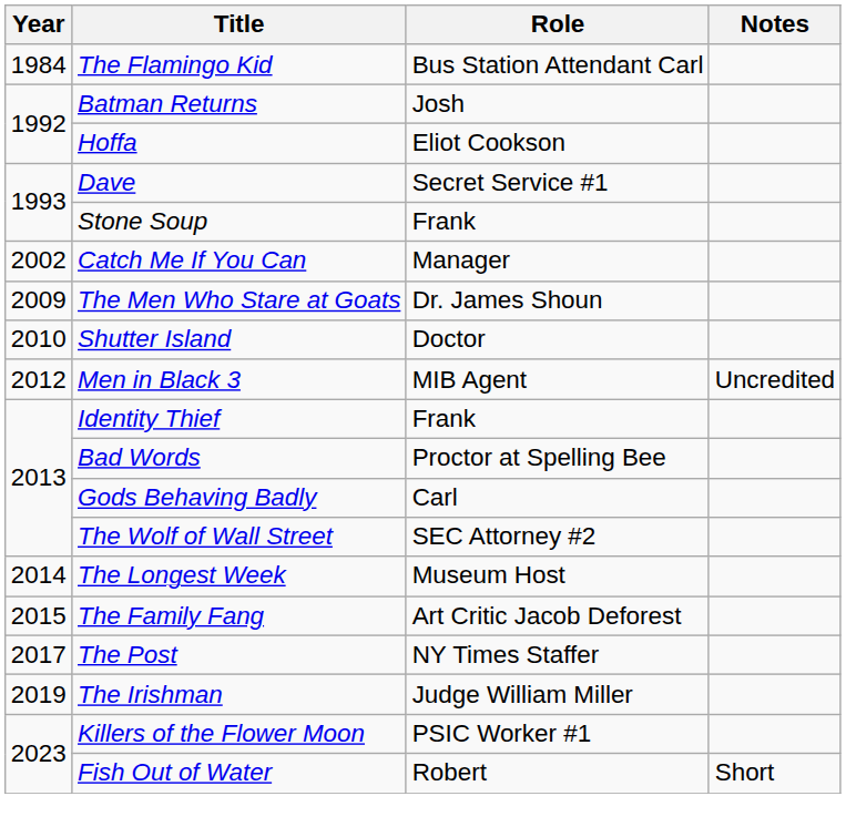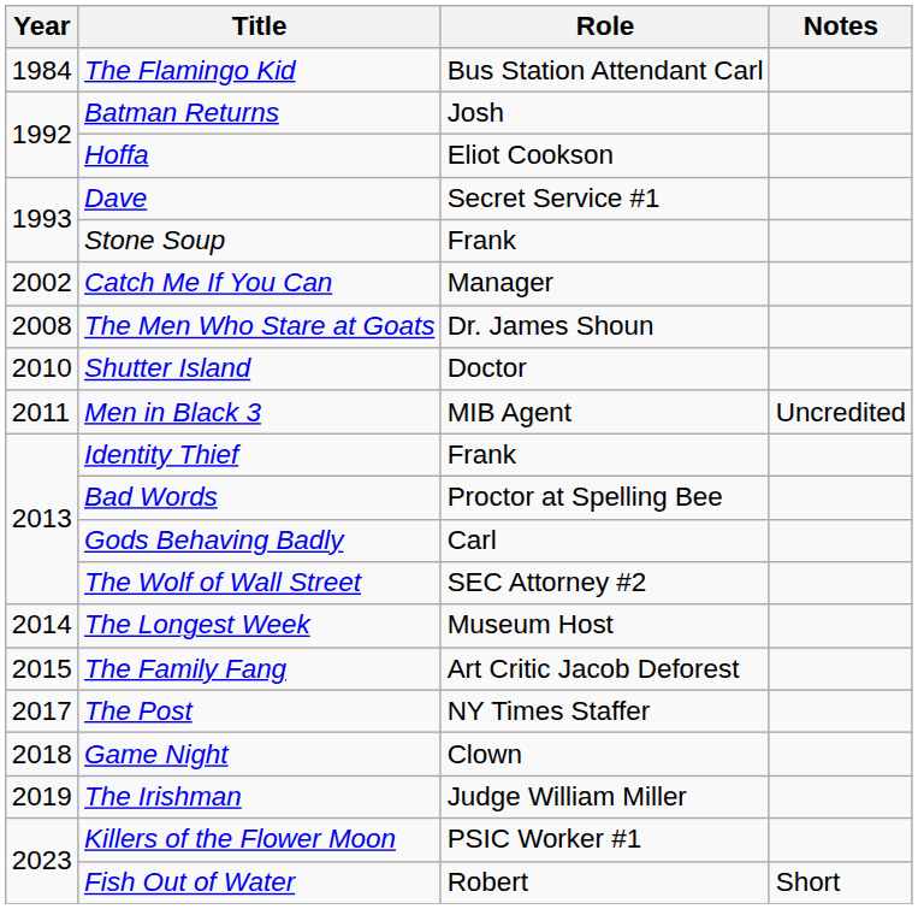The Men Who Stare at Goats | Year: 2009 -> 2008
Men in Black 3 | Year: 2012 -> 2011
+ row: 2018 | Game Night | Clown
